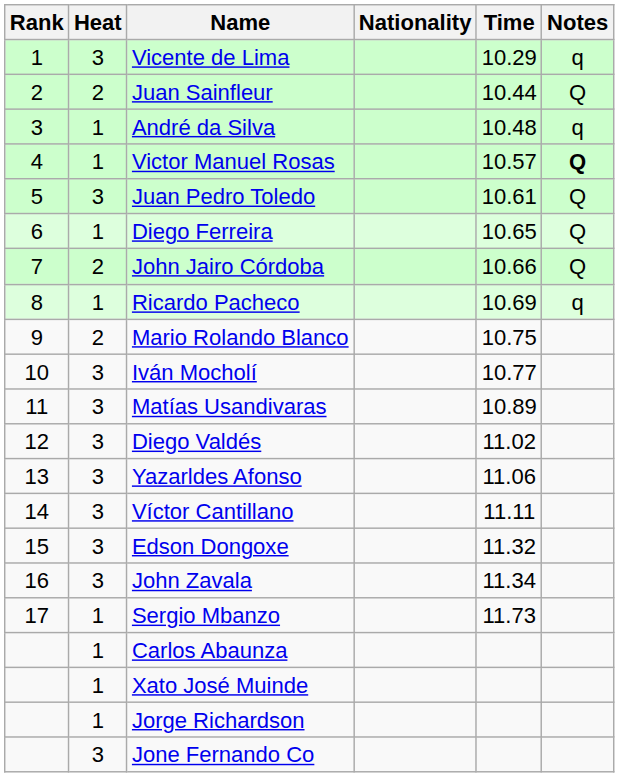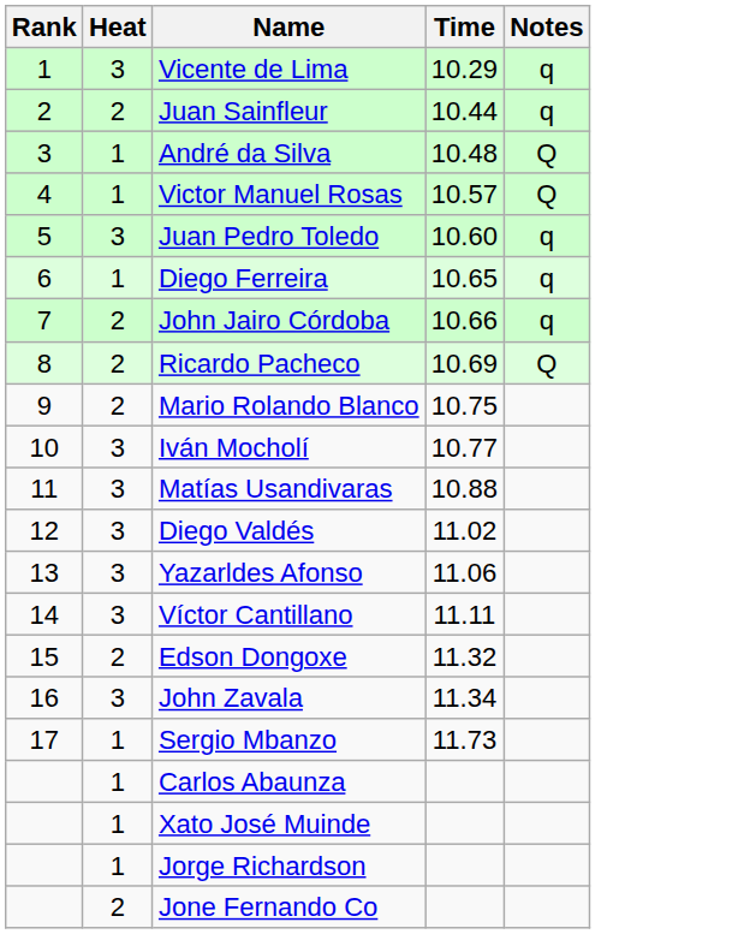- column: Nationality
Juan Sainfleur | Notes: Q -> q
André da Silva | Notes: q -> Q
Victor Manuel Rosas | Notes: bold -> normal
Juan Pedro Toledo | Time: 10.61 -> 10.60
Juan Pedro Toledo | Notes: Q -> q
Diego Ferreira | Notes: Q -> q
John Jairo Córdoba | Notes: Q -> q
Ricardo Pacheco | Heat: 1 -> 2
Ricardo Pacheco | Notes: q -> Q
Matías Usandivaras | Time: 10.89 -> 10.88
Edson Dongoxe | Heat: 3 -> 2
Jone Fernando Co | Heat: 3 -> 2
